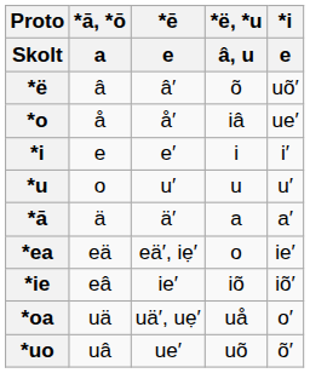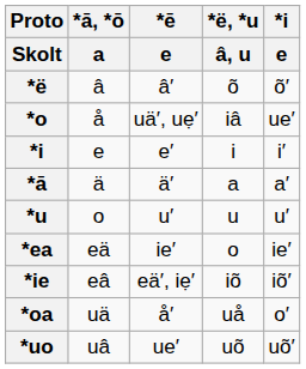*ë | *i / e: uõ′ -> õ′
*o | *ē / e: å′ -> uä′, uẹ′
rows swapped: *u <-> *ā
*ea | *ē / e: eä′, iẹ′ -> ie′
*ie | *ē / e: ie′ -> eä′, iẹ′
*oa | *ē / e: uä′, uẹ′ -> å′
*uo | *i / e: õ′ -> uõ′
